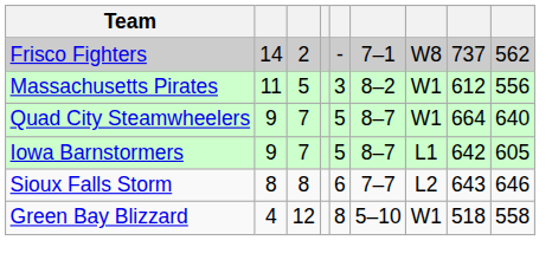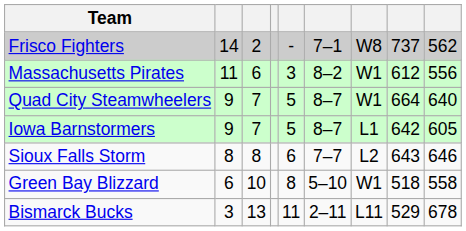Massachusetts Pirates | column 3: 5 -> 6
Green Bay Blizzard | column 2: 4 -> 6
Green Bay Blizzard | column 3: 12 -> 10
+ row: Bismarck Bucks | 3 | 13 | 11 | 2–11 | L11 | 529 | 678
